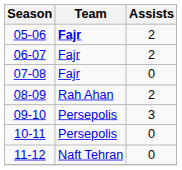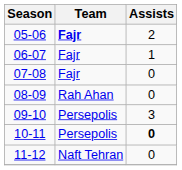06-07 | Assists: 2 -> 1
08-09 | Assists: 2 -> 0
10-11 | Assists: normal -> bold
